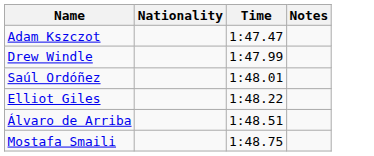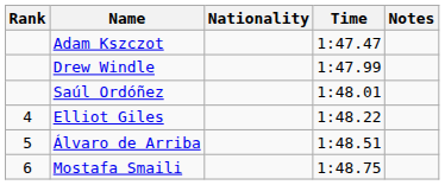+ column: Rank | 4 | 5 | 6
